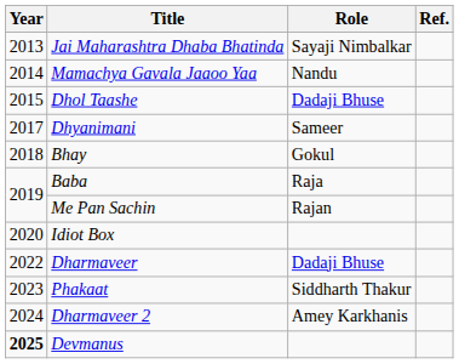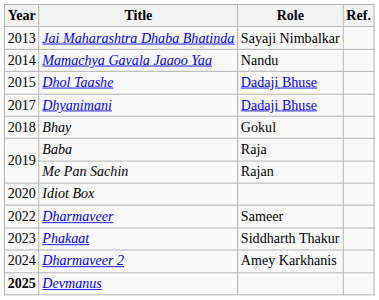Dhyanimani | Role: Sameer -> Dadaji Bhuse
Dharmaveer | Role: Dadaji Bhuse -> Sameer
